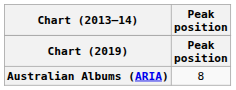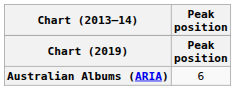Australian Albums (ARIA) | Peak position: 8 -> 6
